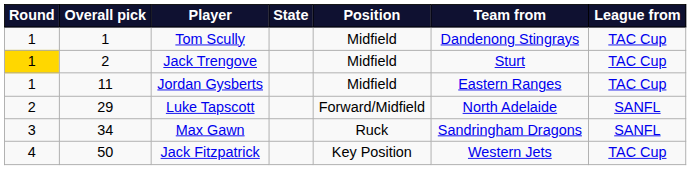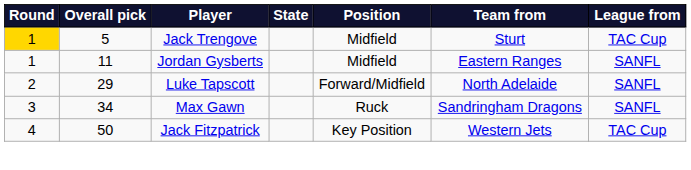- row: 1 | 1 | Tom Scully | Midfield | Dandenong Stingrays | TAC Cup
Jack Trengove | Overall pick: 2 -> 5
Jordan Gysberts | League from: TAC Cup -> SANFL
